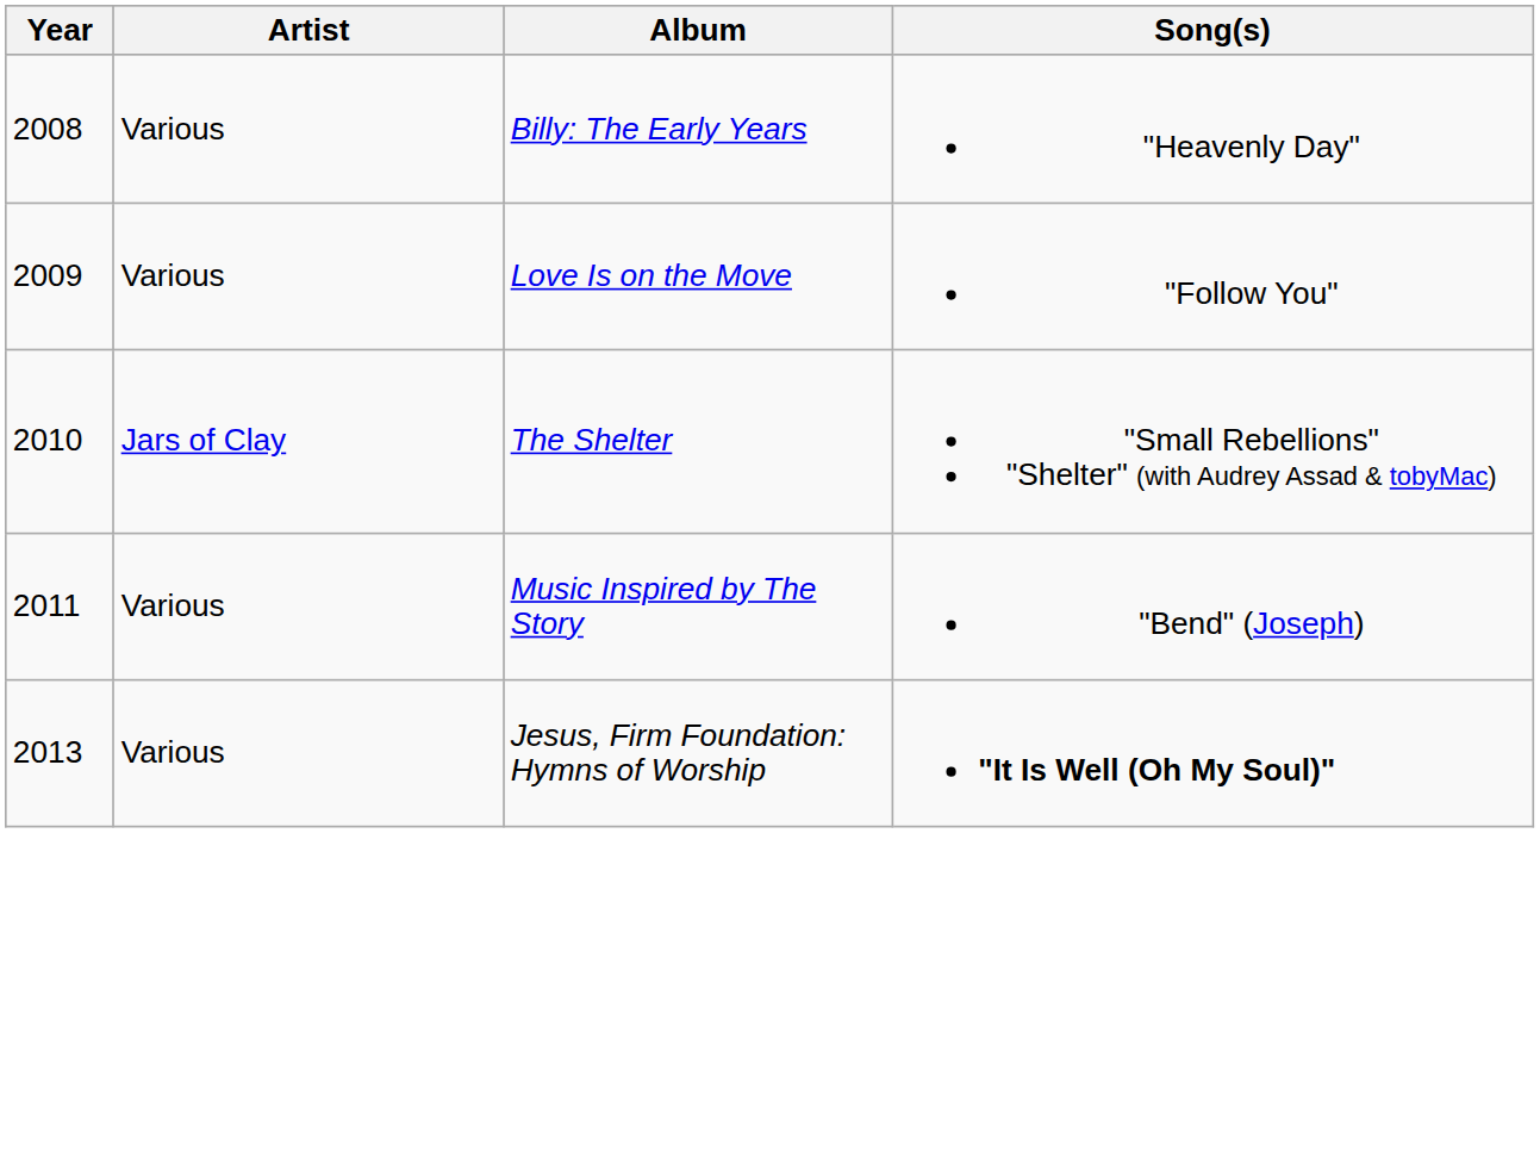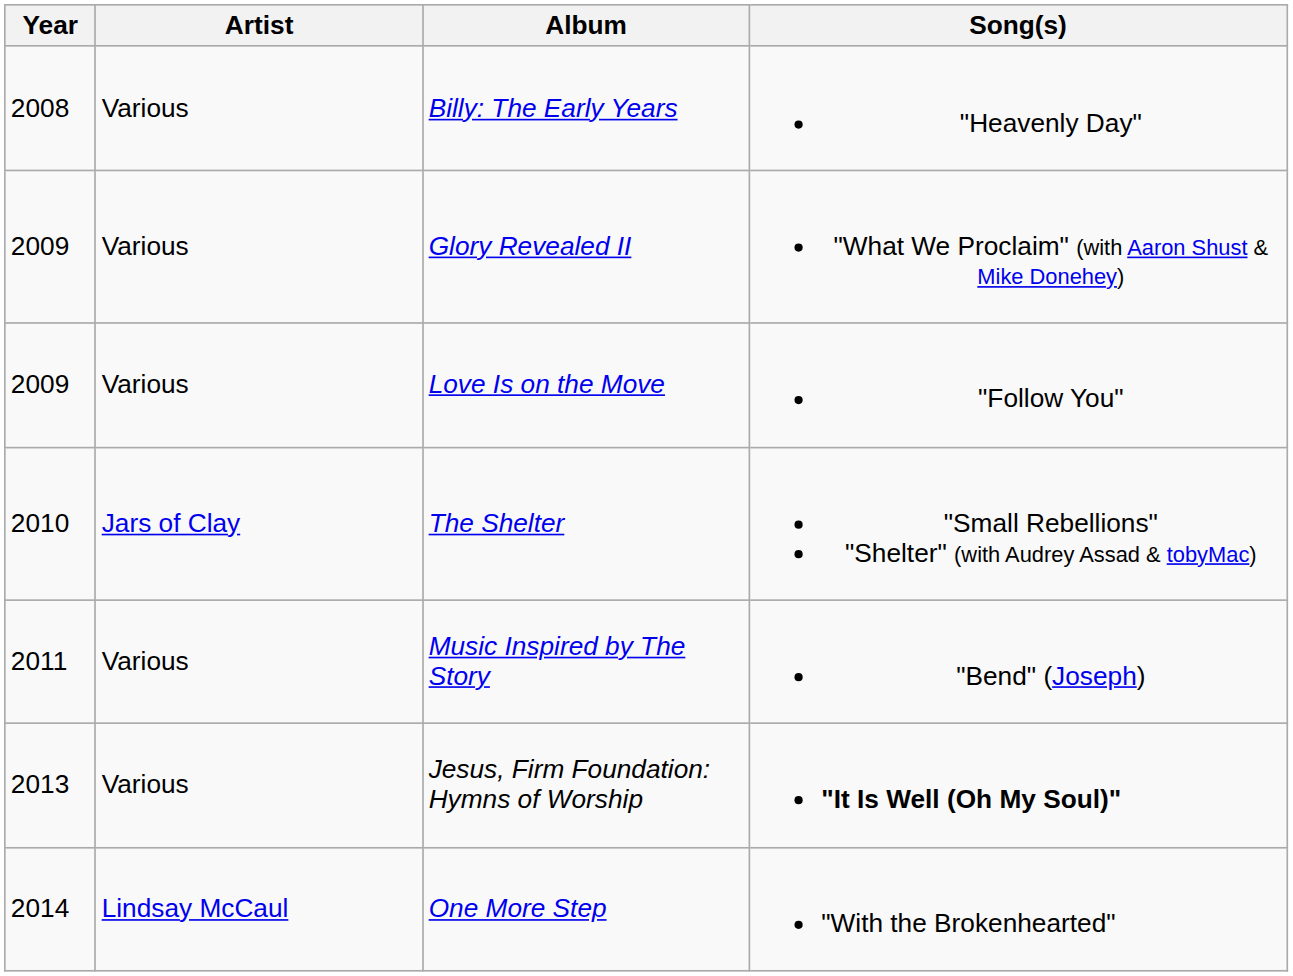+ row: 2009 | Various | Glory Revealed II | "What We Proclaim" (with Aaron Shust & Mike Donehey)
+ row: 2014 | Lindsay McCaul | One More Step | "With the Brokenhearted"
